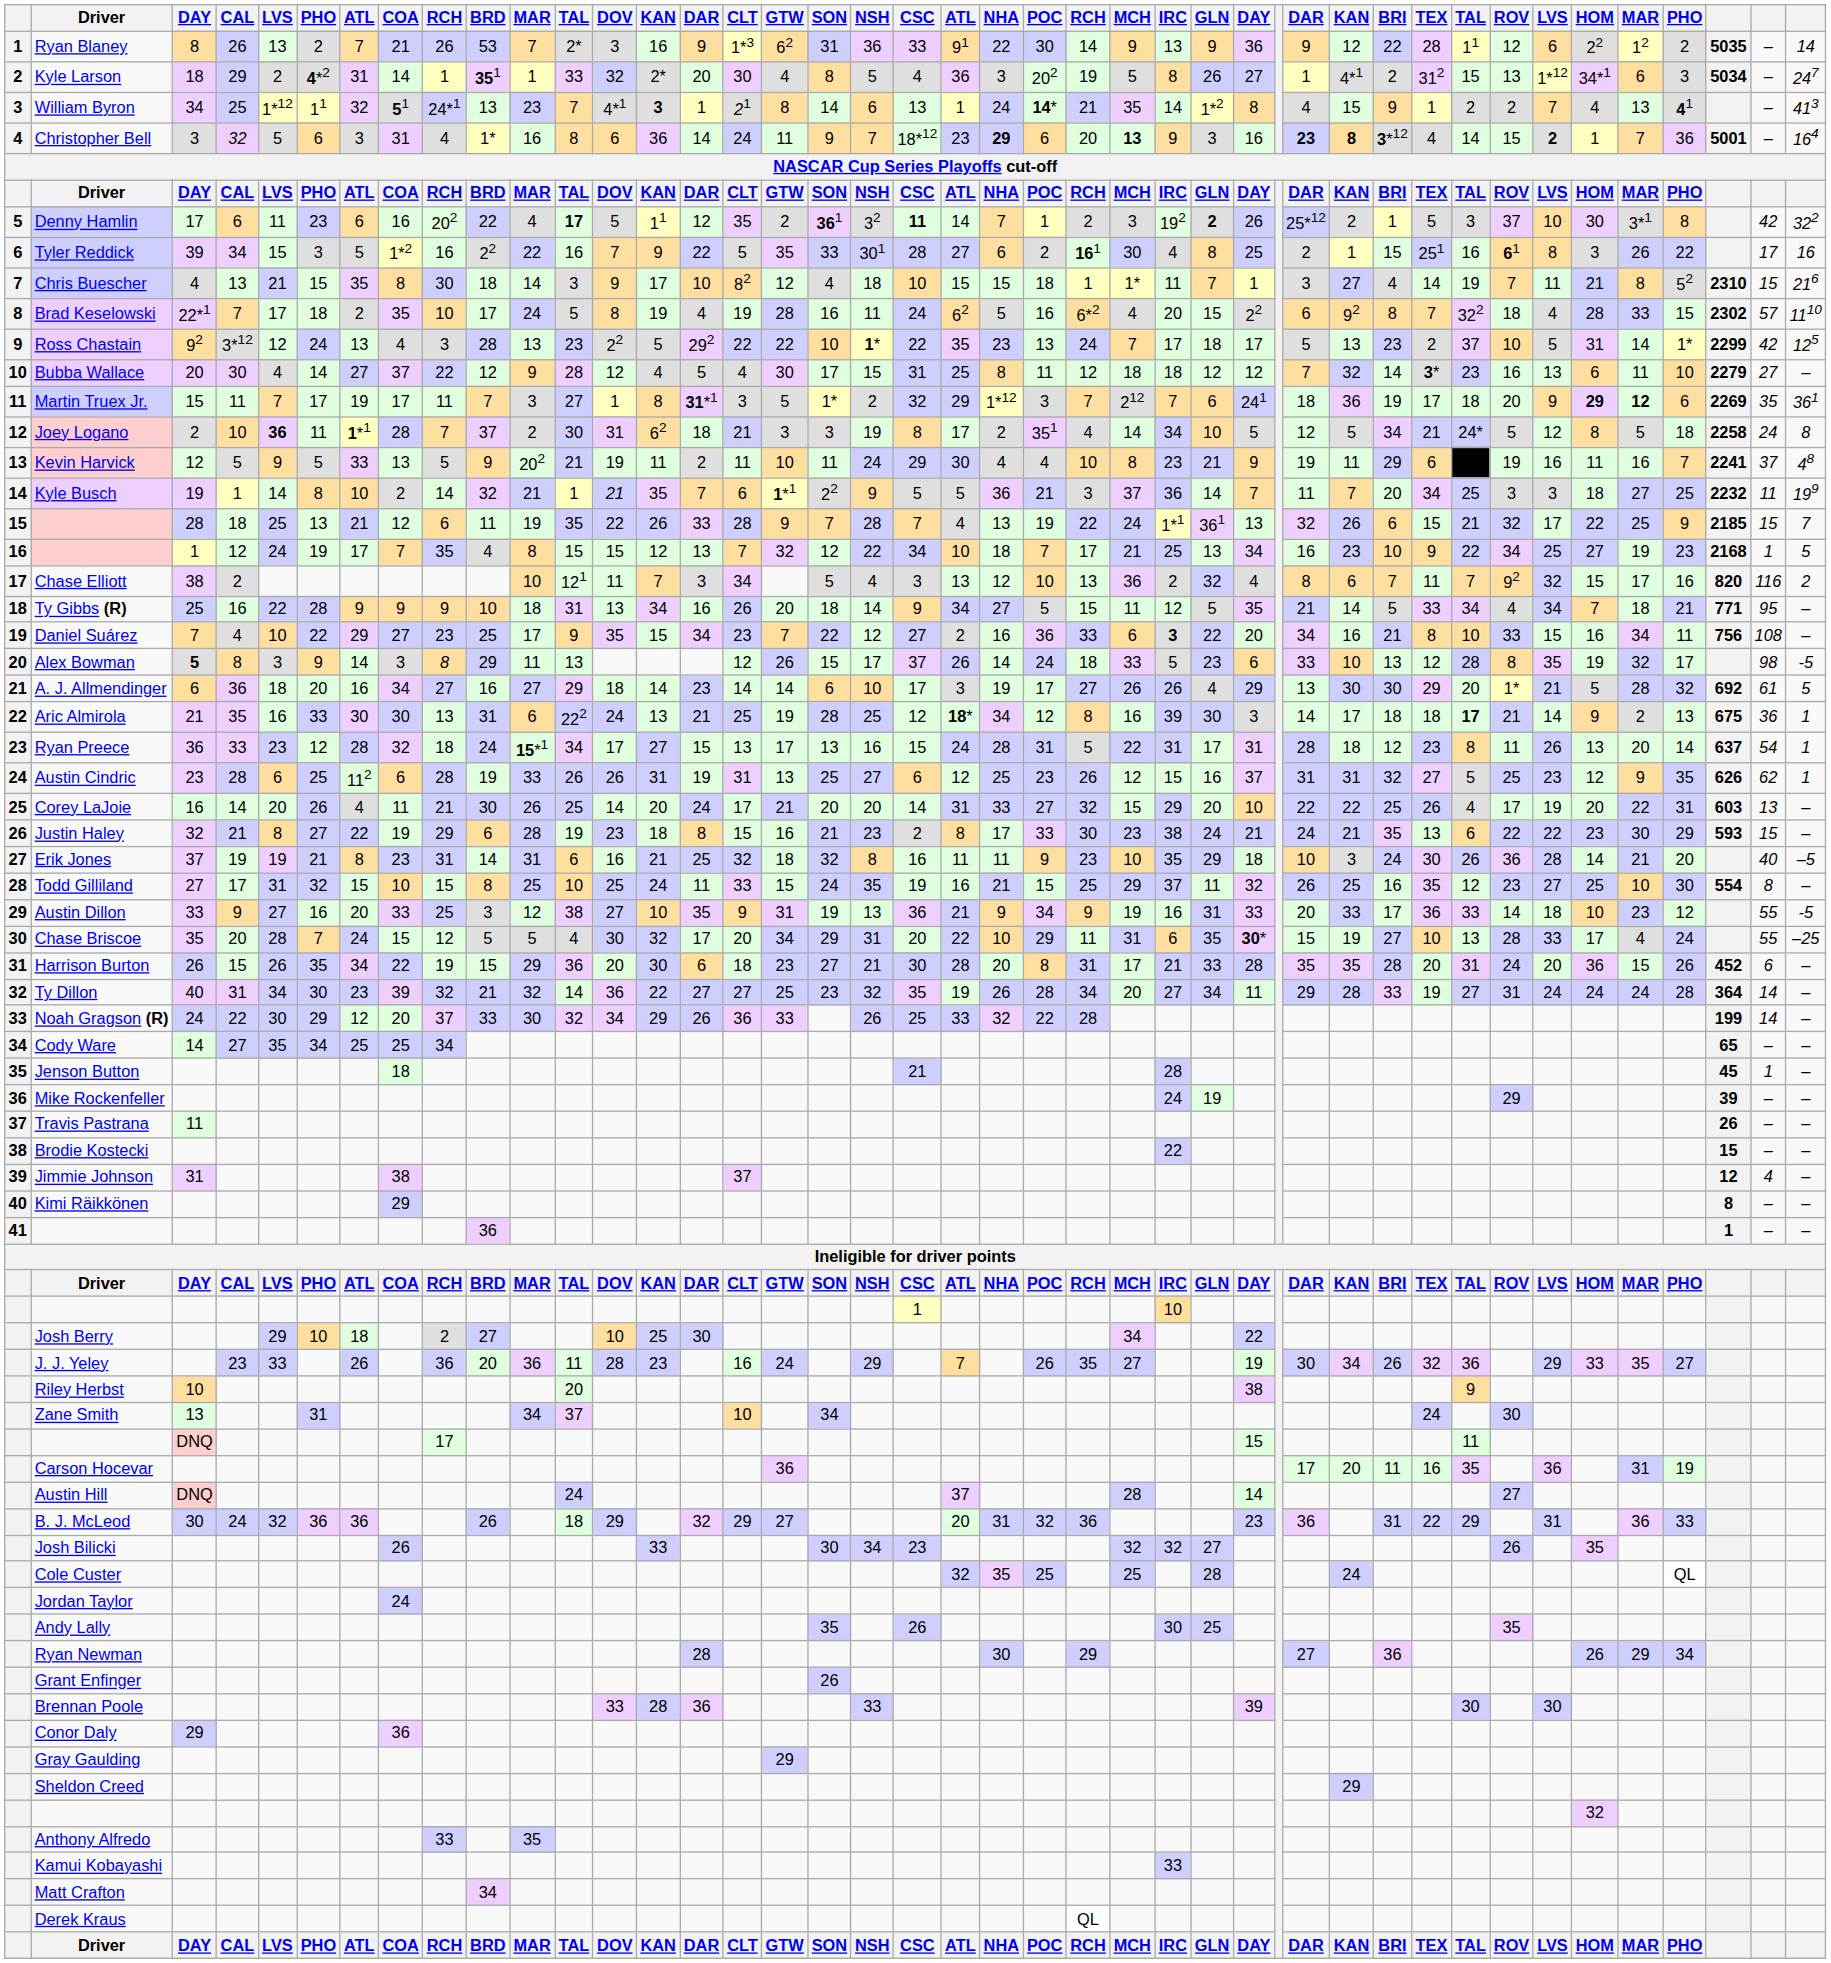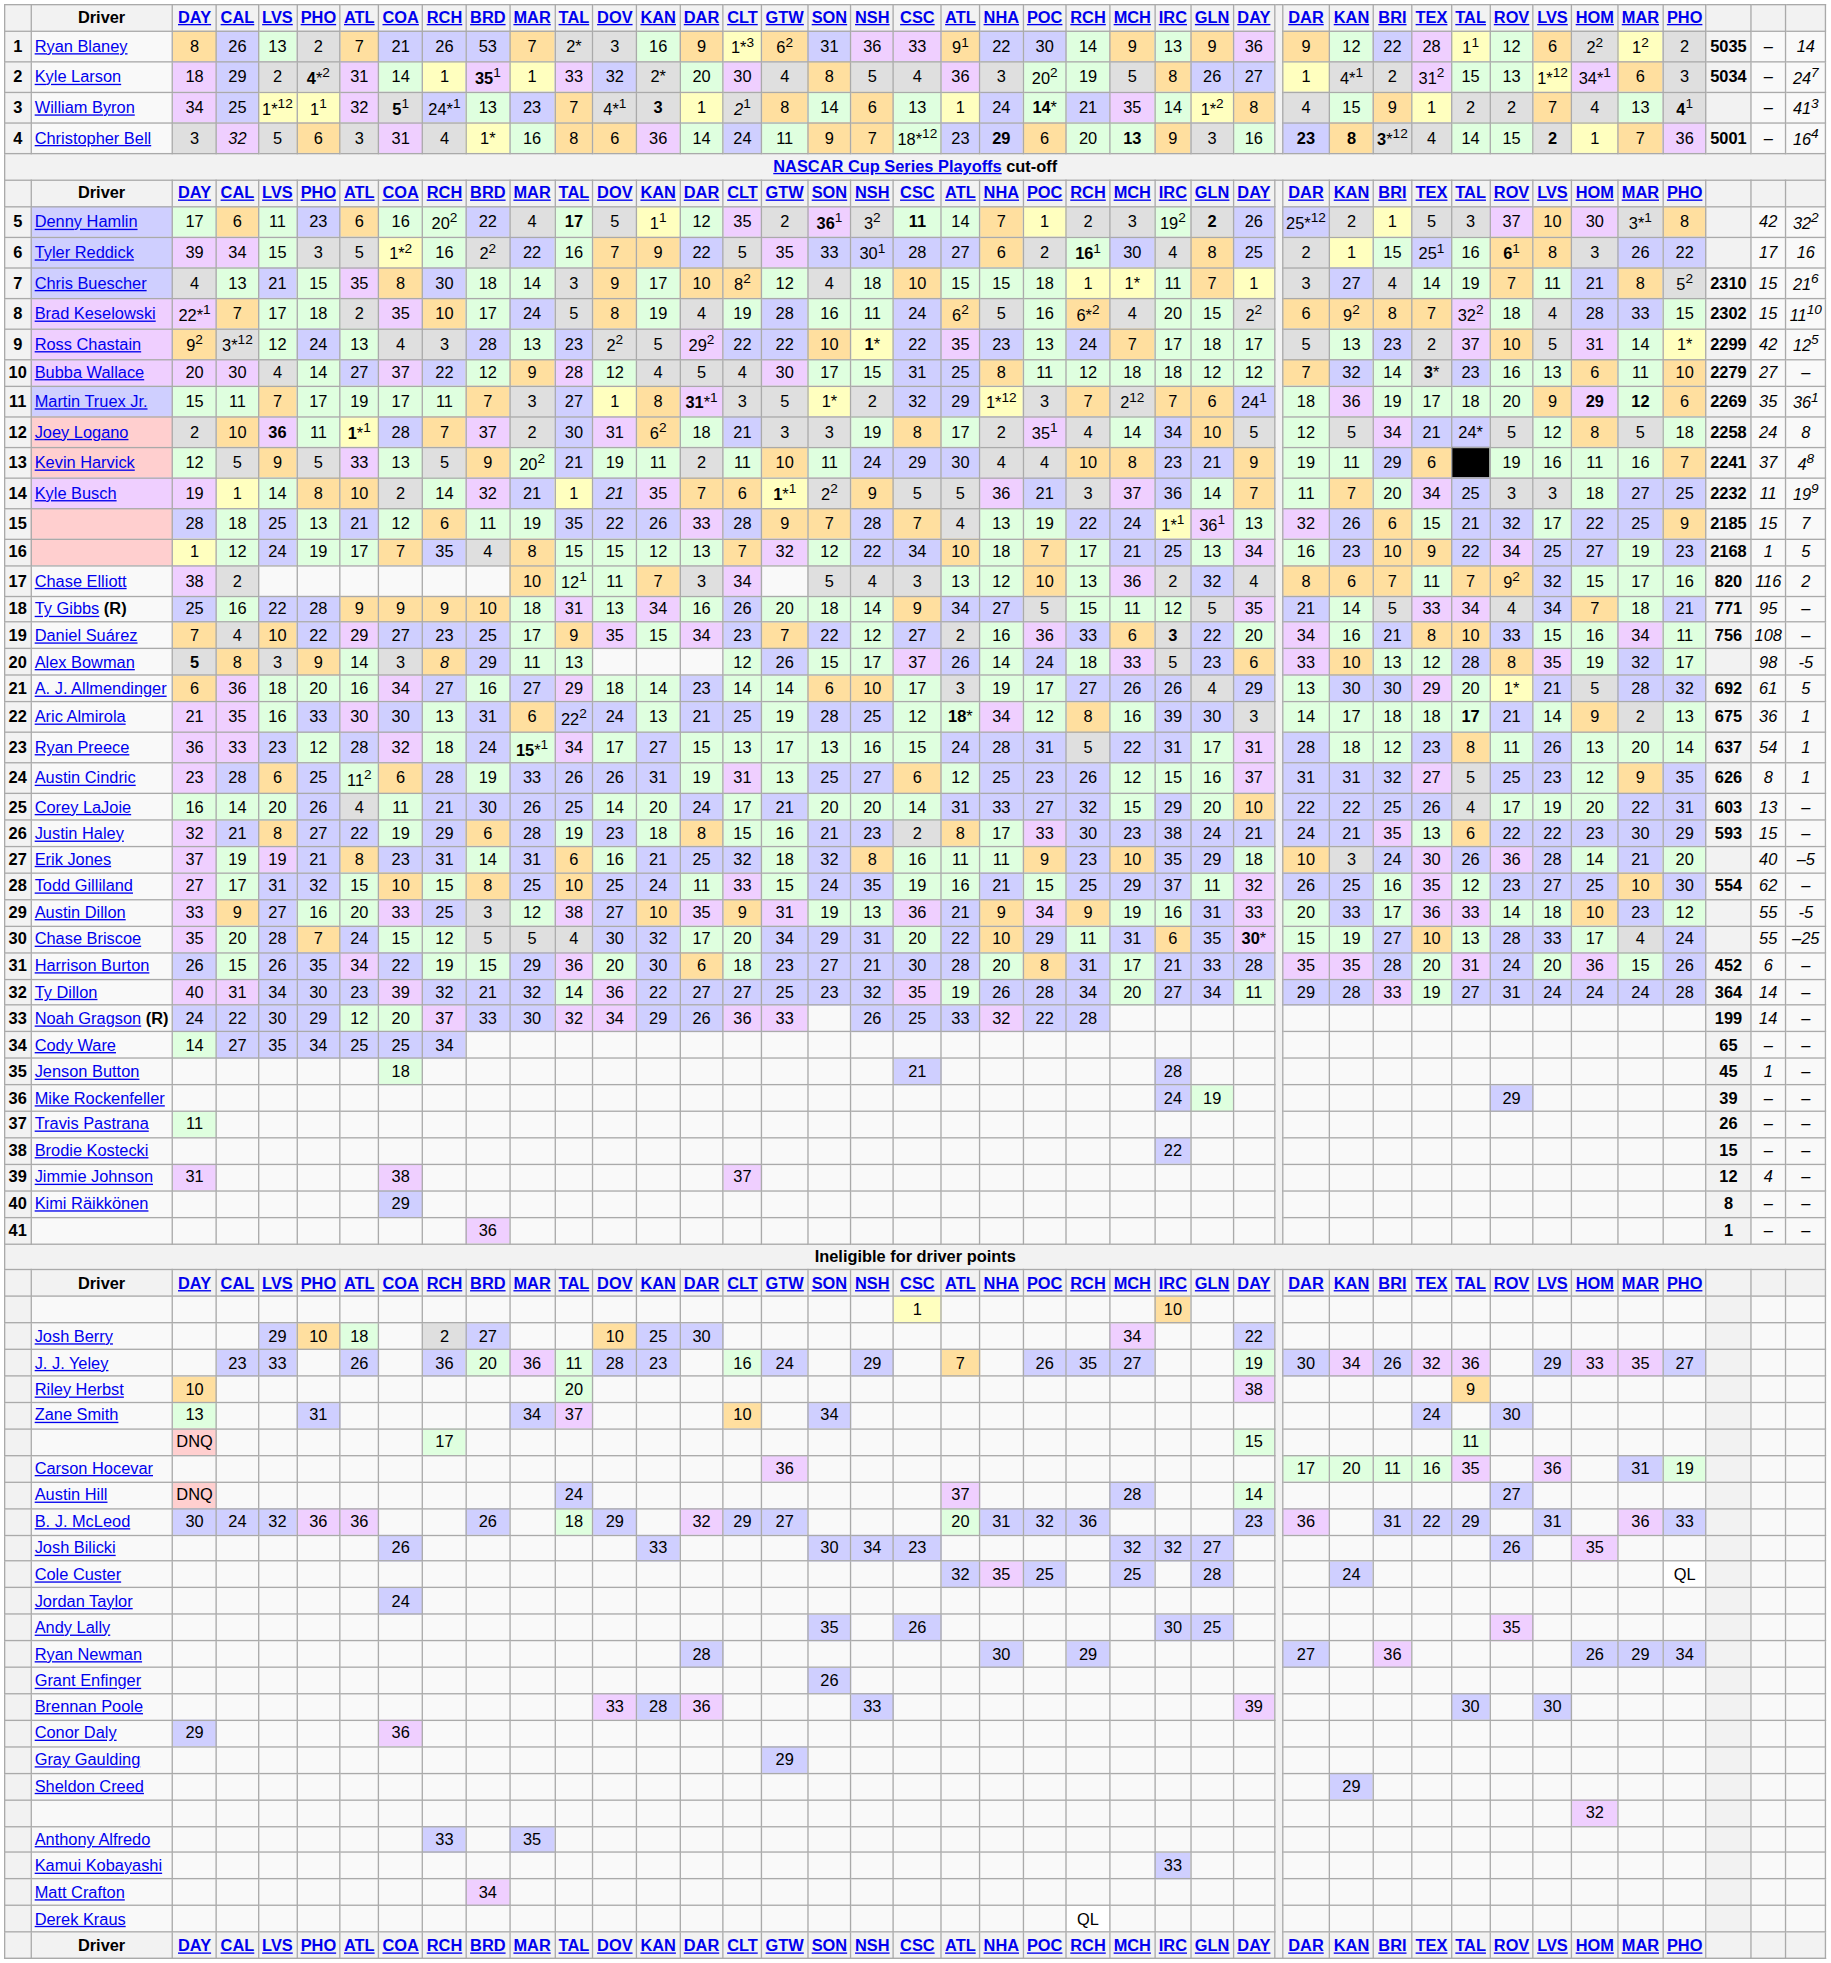Brad Keselowski | column 41: 57 -> 15
Austin Cindric | column 41: 62 -> 8
Todd Gilliland | column 41: 8 -> 62
